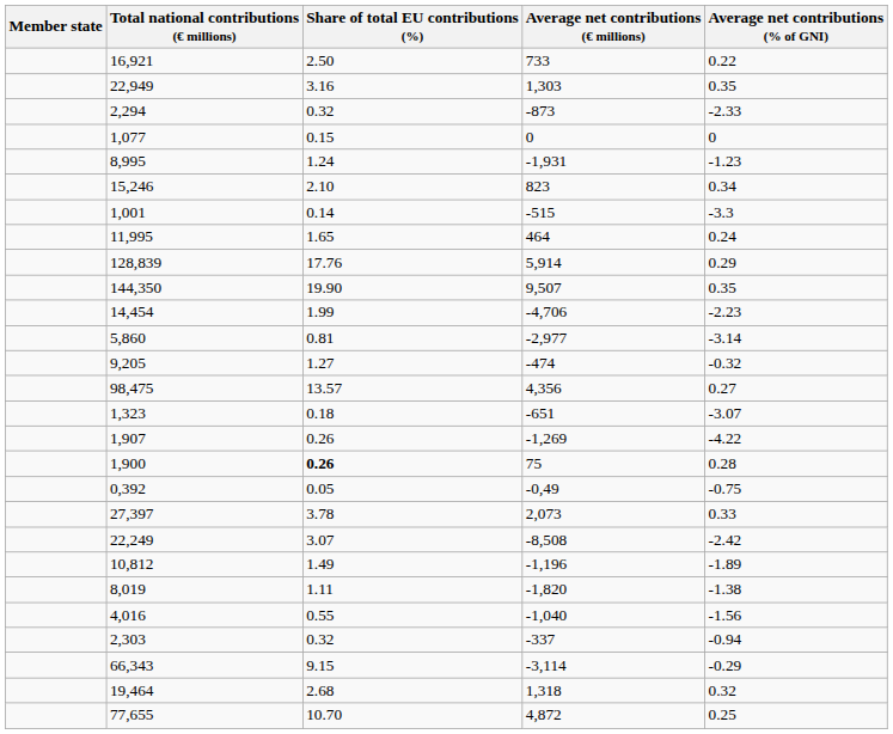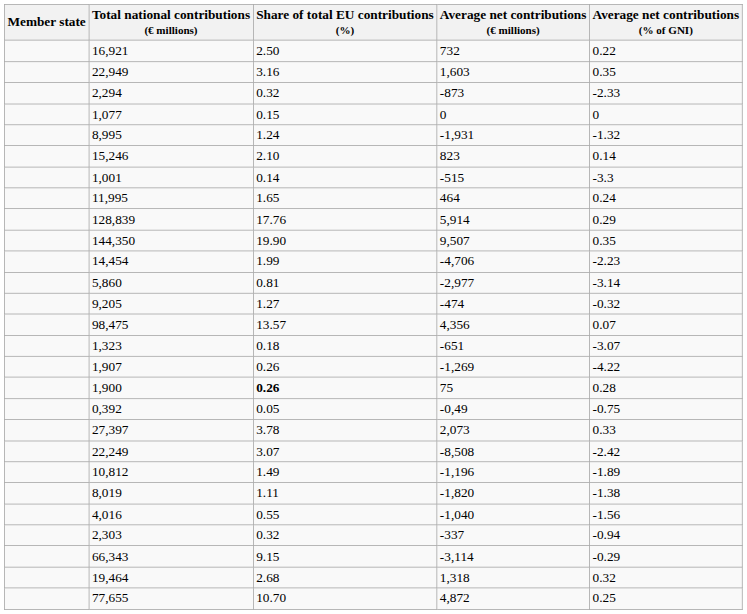16,921 | Average net contributions (€ millions): 733 -> 732
22,949 | Average net contributions (€ millions): 1,303 -> 1,603
8,995 | Average net contributions (% of GNI): -1.23 -> -1.32
15,246 | Average net contributions (% of GNI): 0.34 -> 0.14
98,475 | Average net contributions (% of GNI): 0.27 -> 0.07
